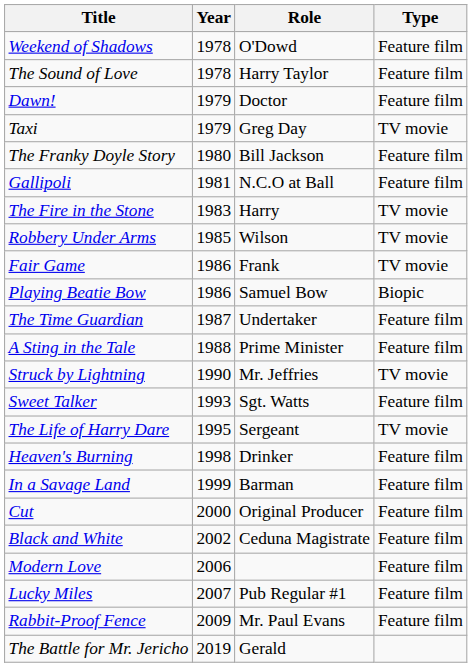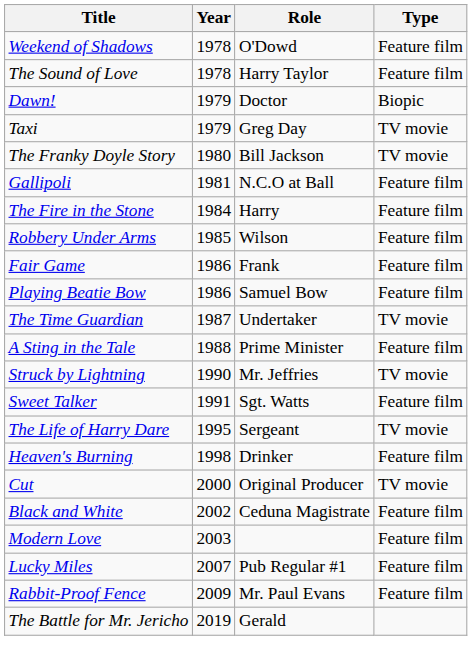Dawn! | Type: Feature film -> Biopic
The Franky Doyle Story | Type: Feature film -> TV movie
The Fire in the Stone | Year: 1983 -> 1984
The Fire in the Stone | Type: TV movie -> Feature film
Robbery Under Arms | Type: TV movie -> Feature film
Fair Game | Type: TV movie -> Feature film
Playing Beatie Bow | Type: Biopic -> Feature film
The Time Guardian | Type: Feature film -> TV movie
Sweet Talker | Year: 1993 -> 1991
- row: In a Savage Land | 1999 | Barman | Feature film
Cut | Type: Feature film -> TV movie
Modern Love | Year: 2006 -> 2003
